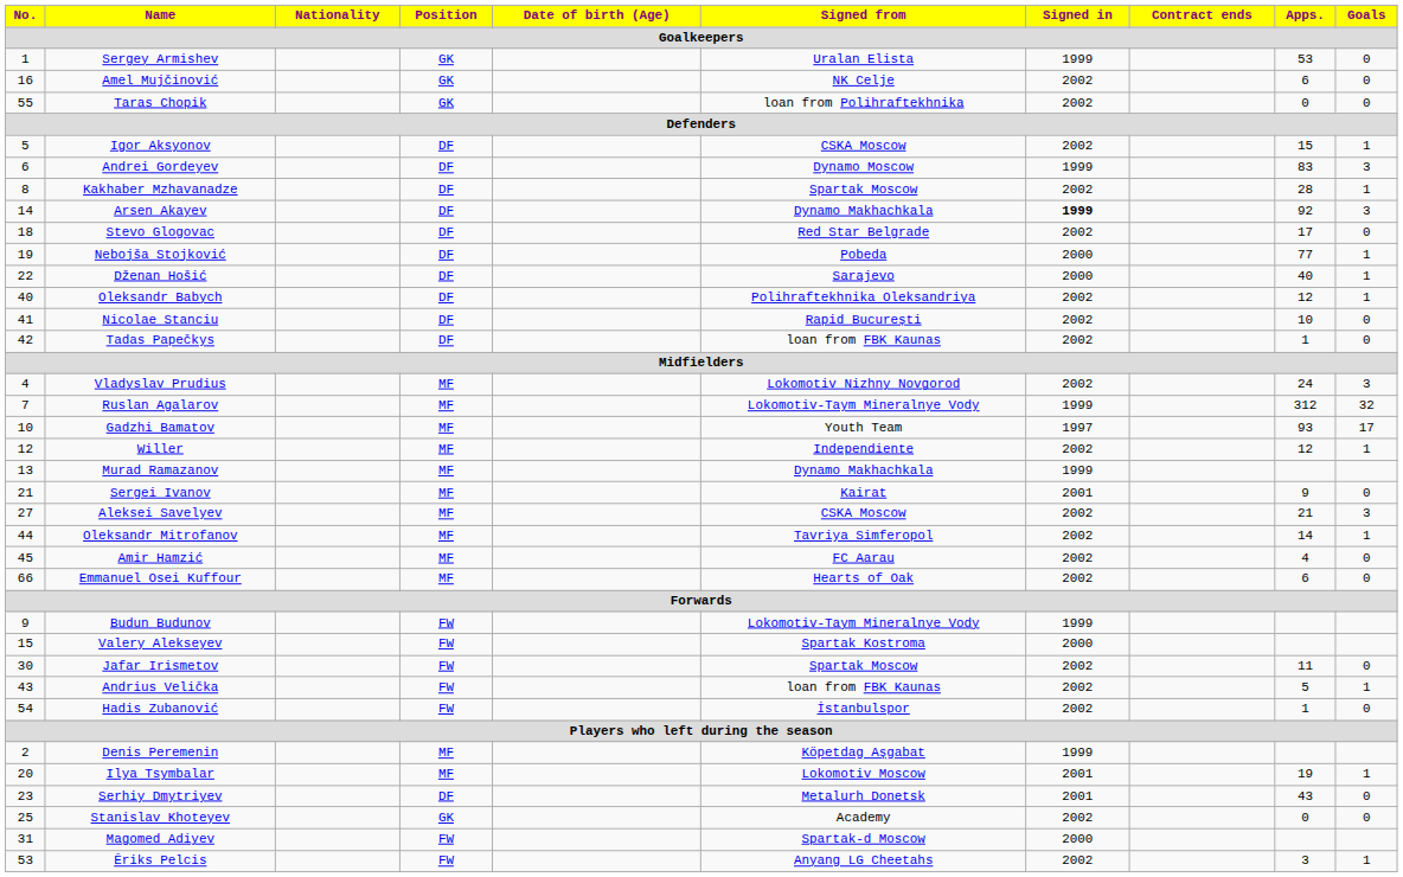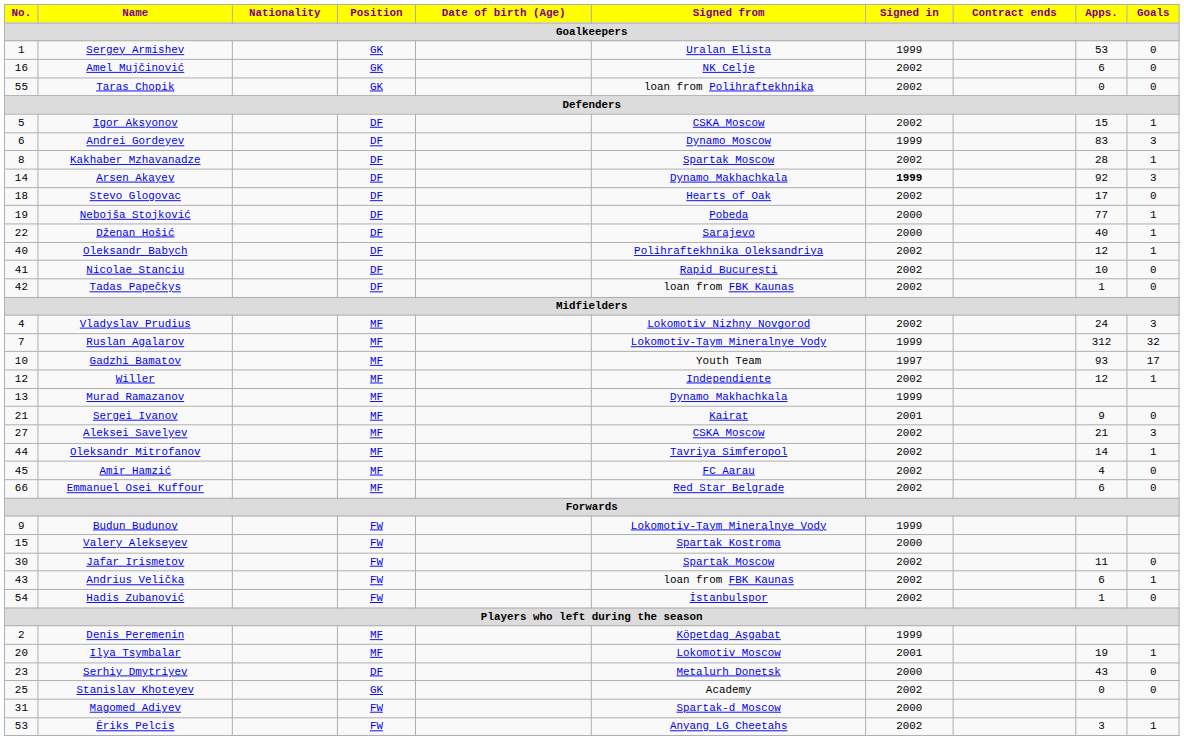Stevo Glogovac | Signed from: Red Star Belgrade -> Hearts of Oak
Emmanuel Osei Kuffour | Signed from: Hearts of Oak -> Red Star Belgrade
Andrius Velička | Apps.: 5 -> 6
Serhiy Dmytriyev | Signed in: 2001 -> 2000
